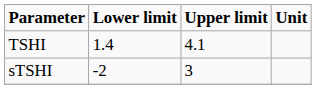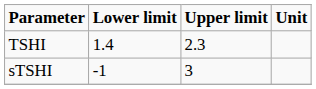TSHI | Upper limit: 4.1 -> 2.3
sTSHI | Lower limit: -2 -> -1
